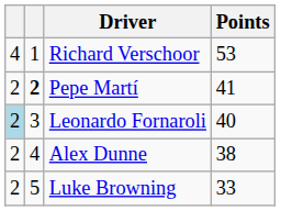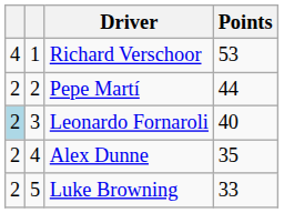Pepe Martí | column 2: bold -> normal
Pepe Martí | Points: 41 -> 44
Alex Dunne | Points: 38 -> 35
